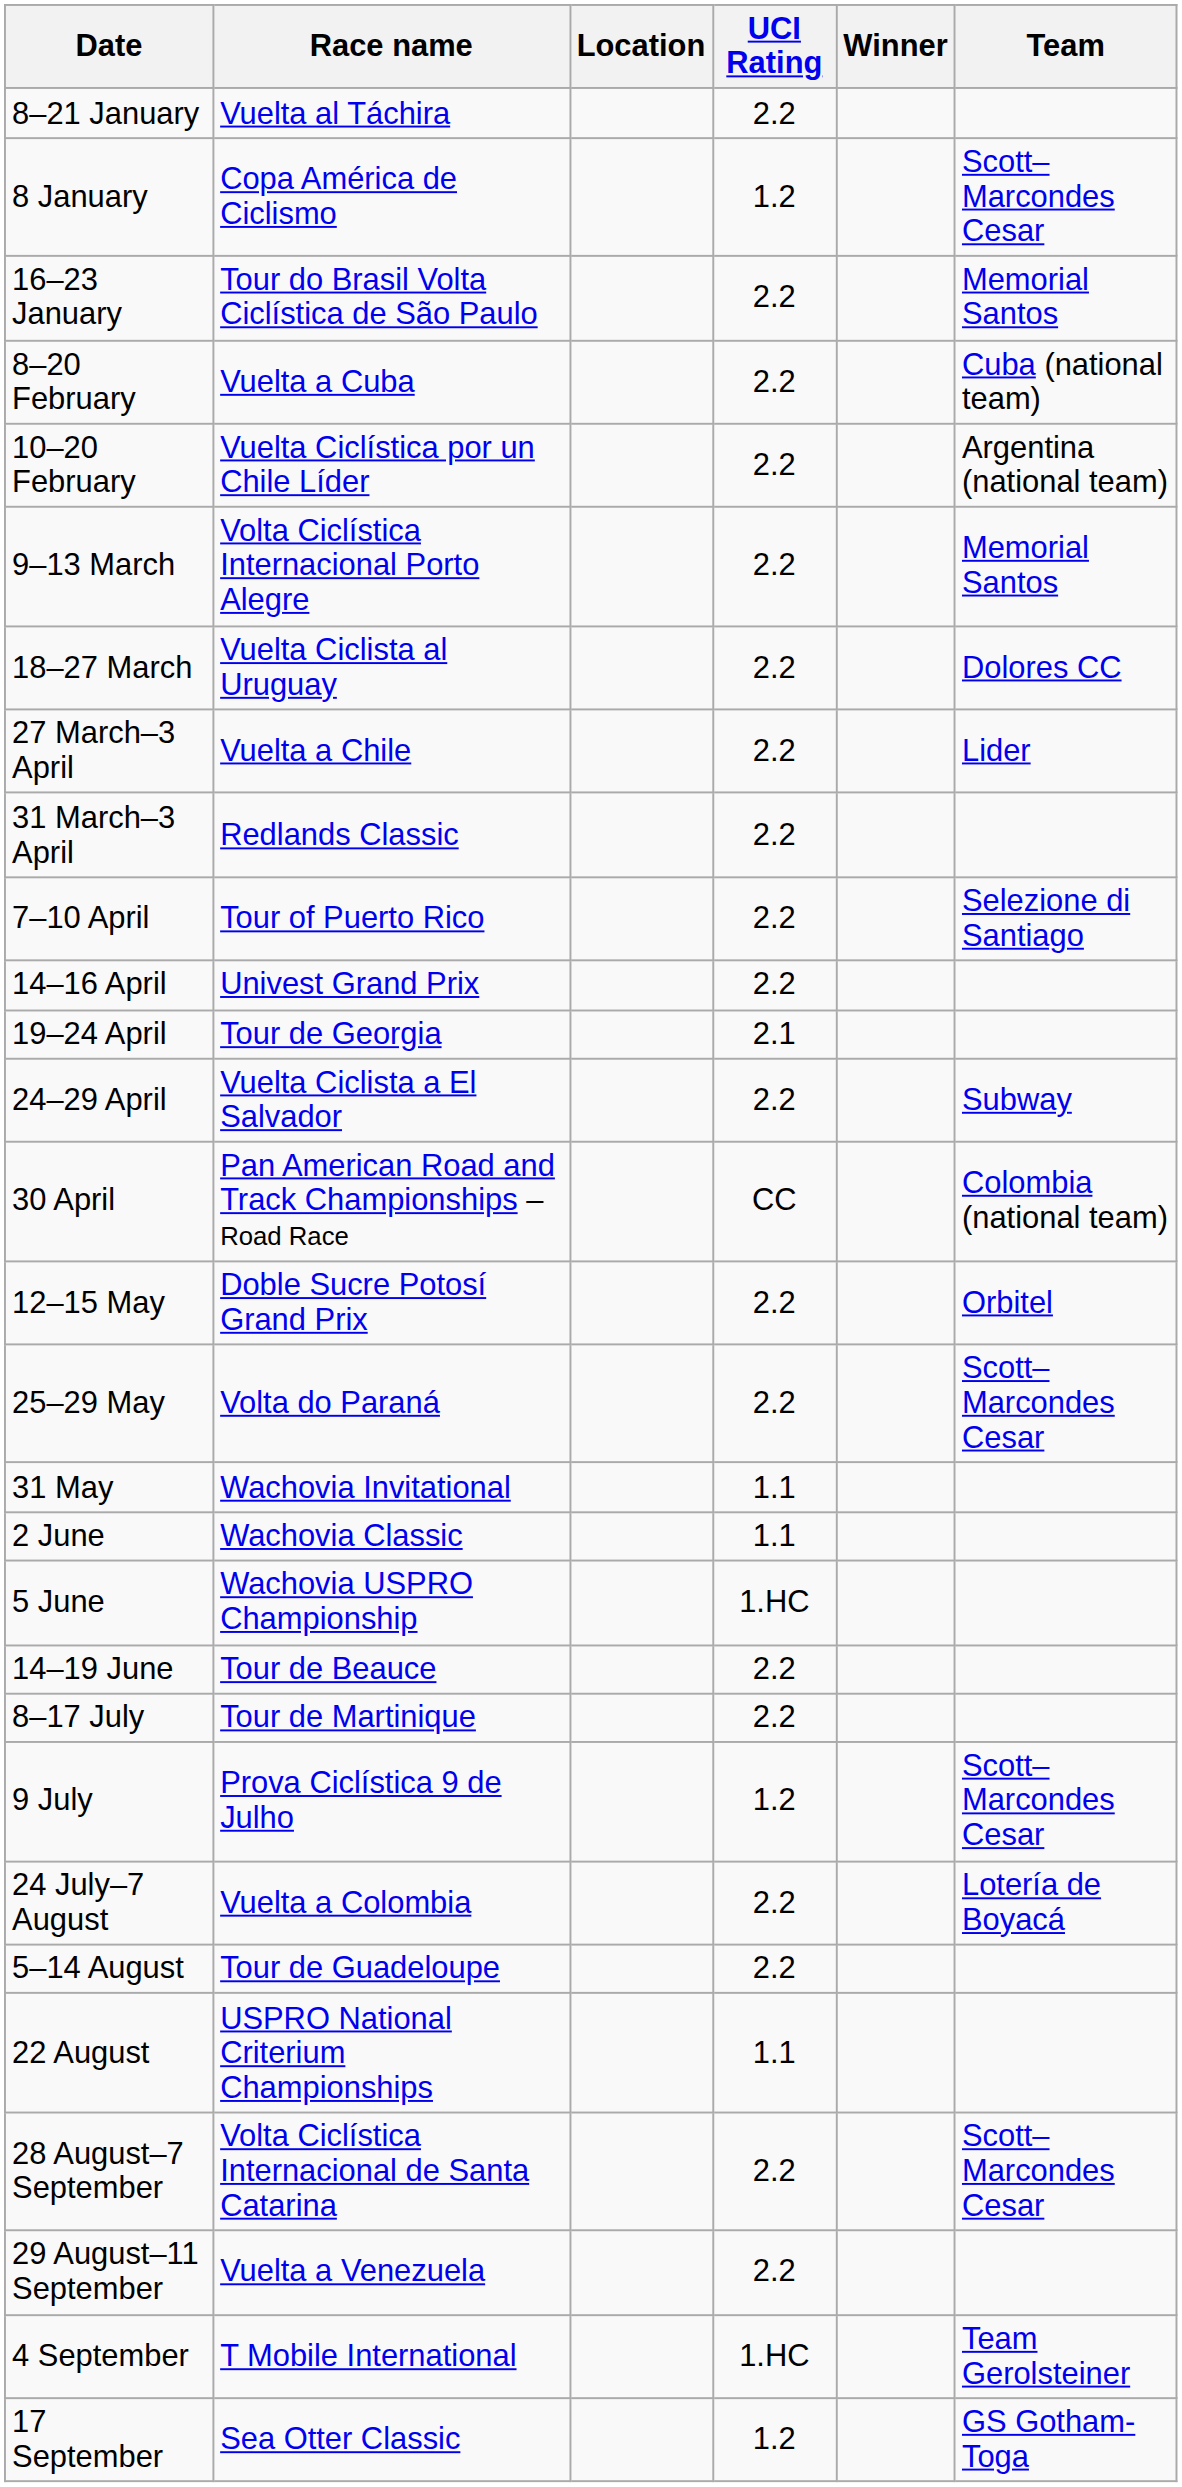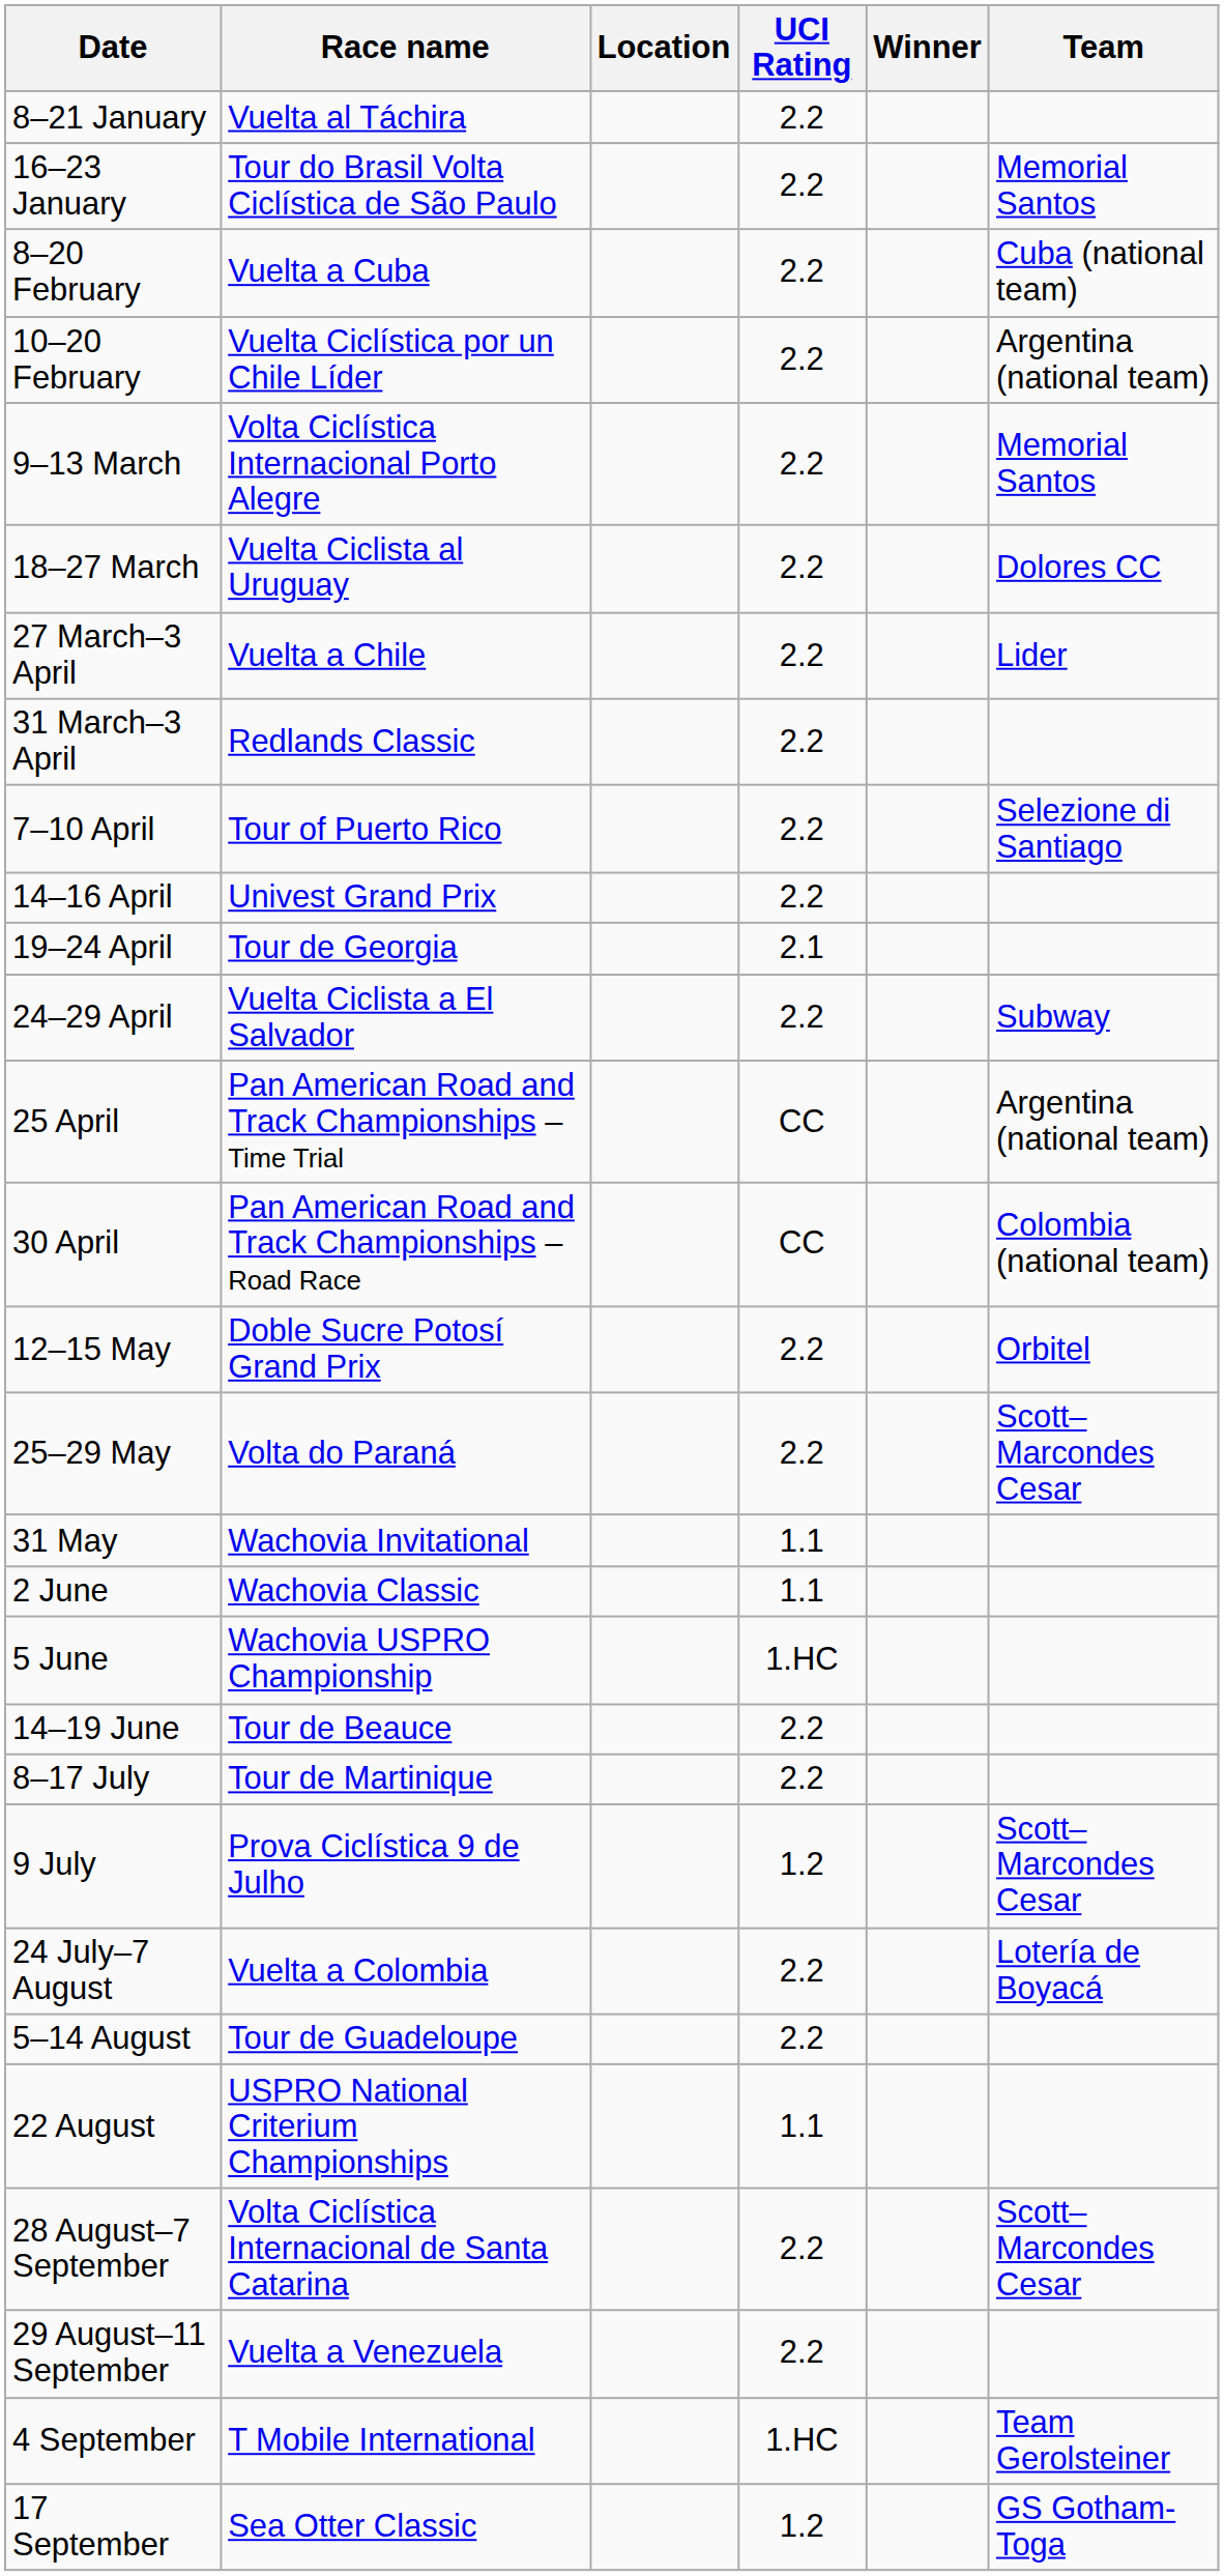- row: 8 January | Copa América de Ciclismo | 1.2 | Scott–Marcondes Cesar
+ row: 25 April | Pan American Road and Track Championships – Time Trial | CC | Argentina (national team)
